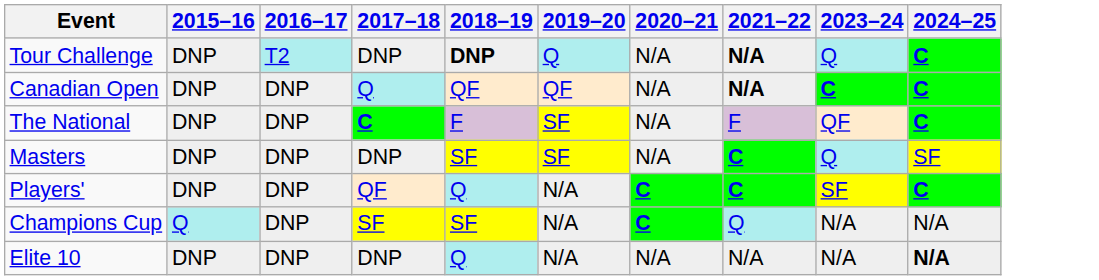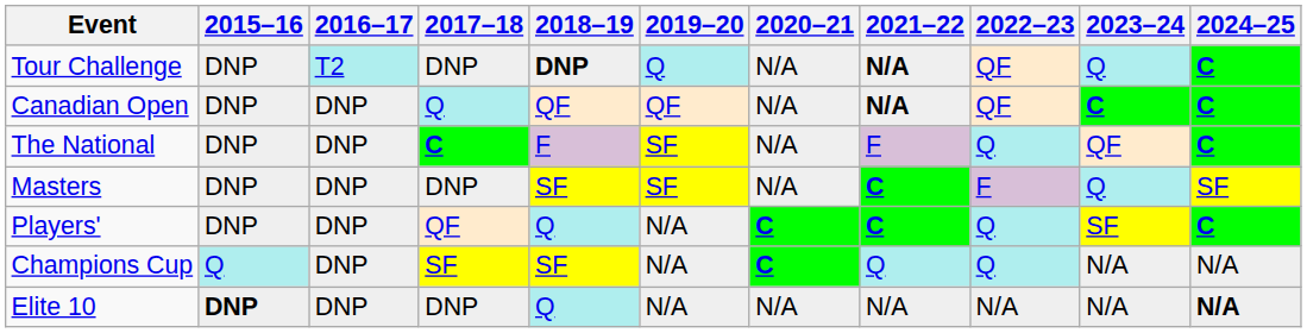+ column: 2022–23 | QF | QF | Q | F | Q | Q | N/A
Elite 10 | 2015–16: normal -> bold
